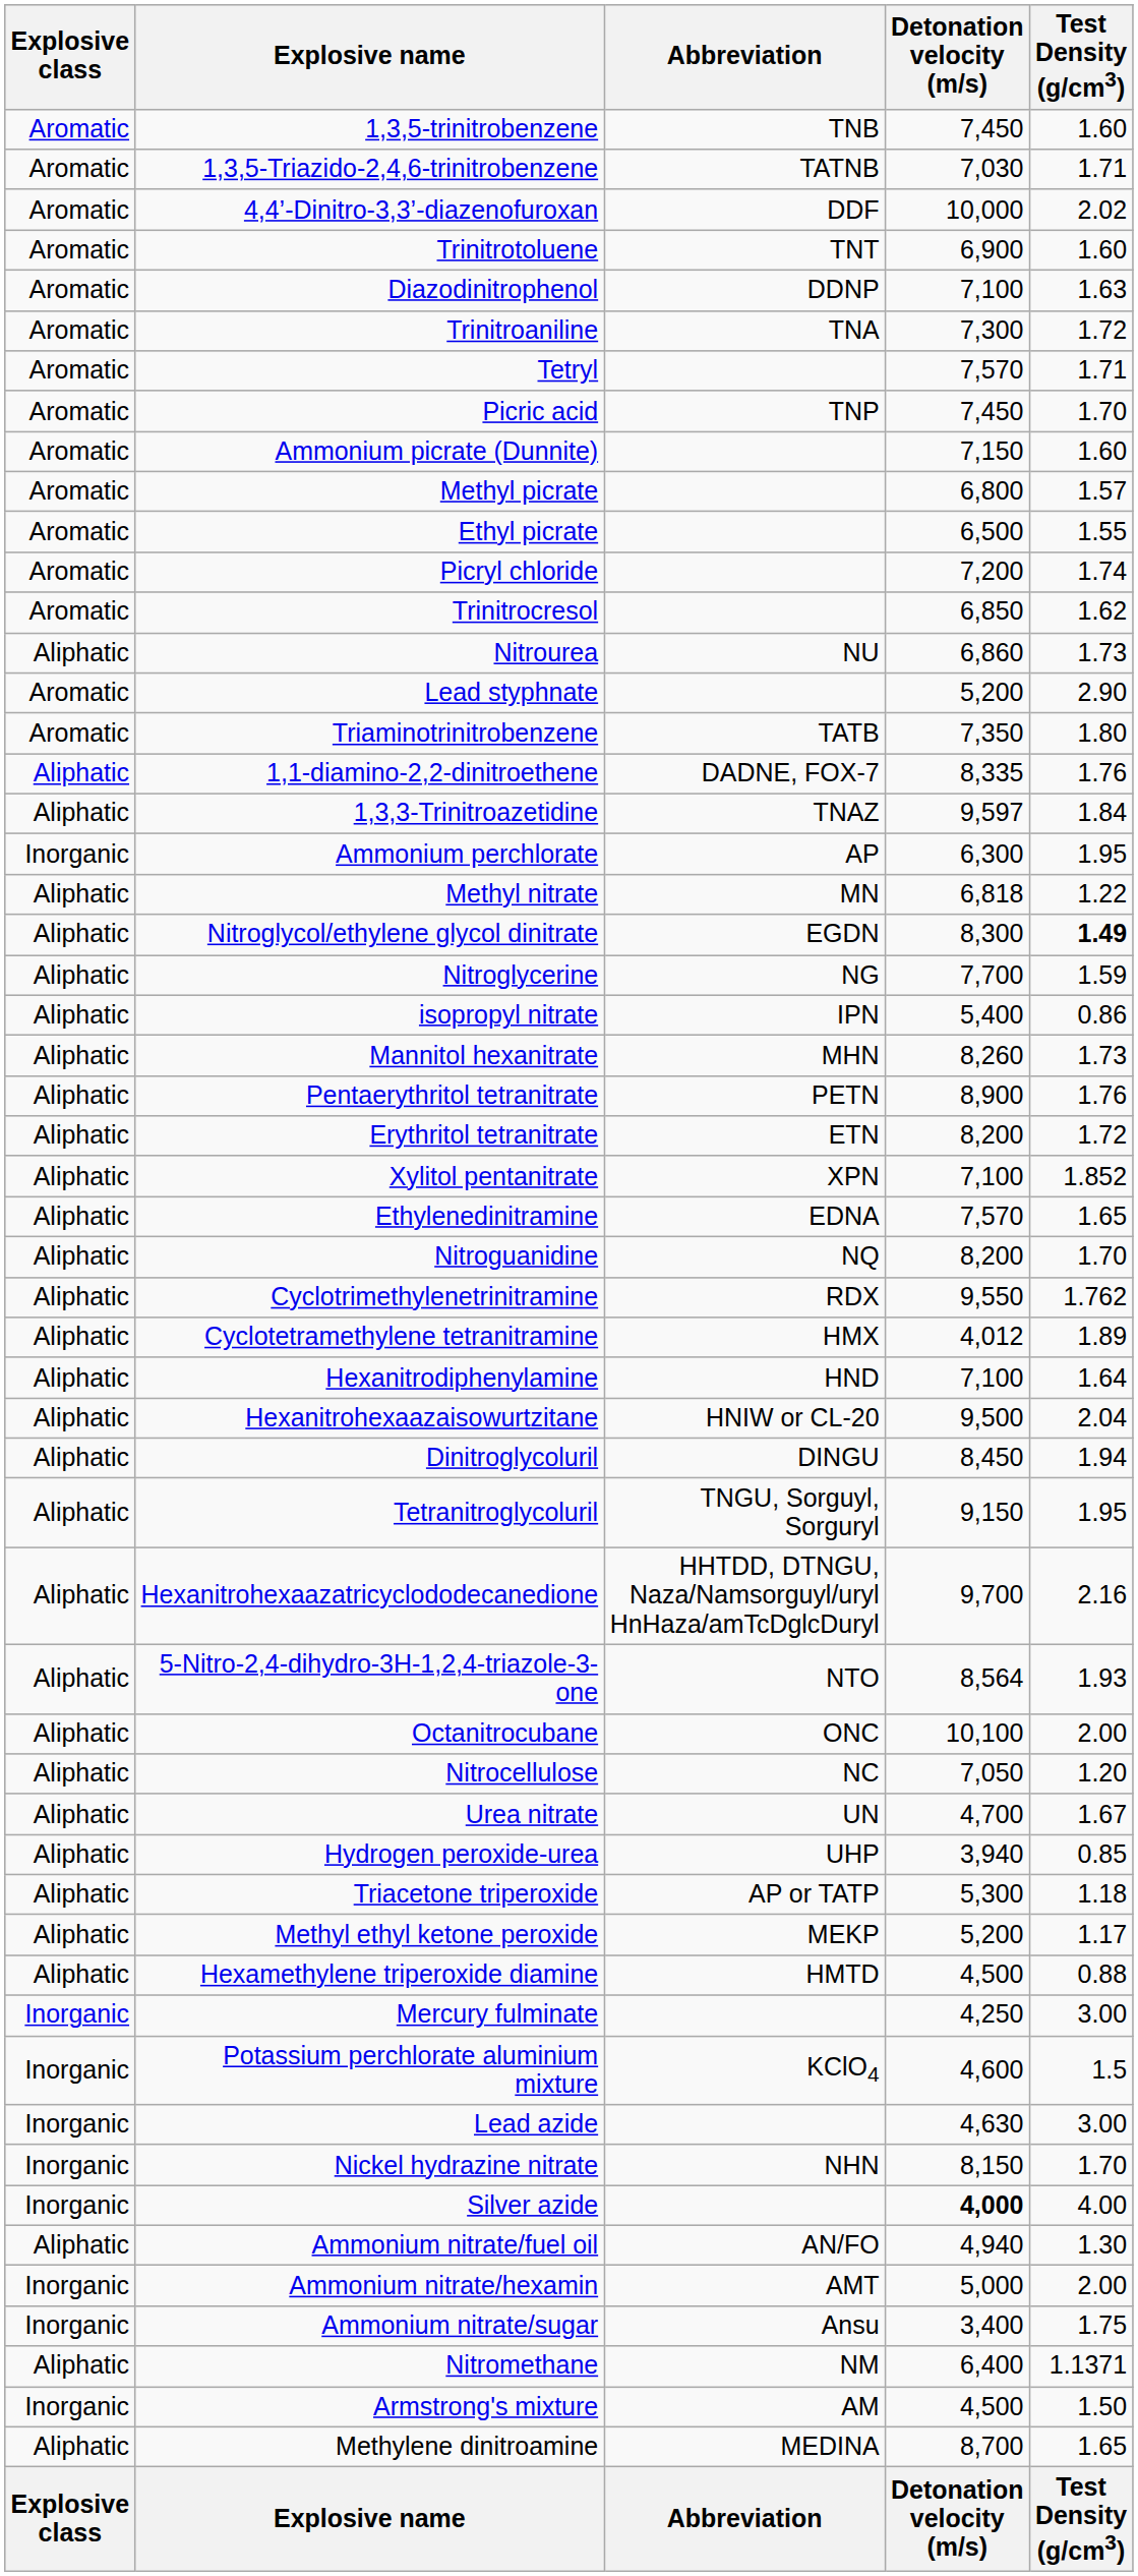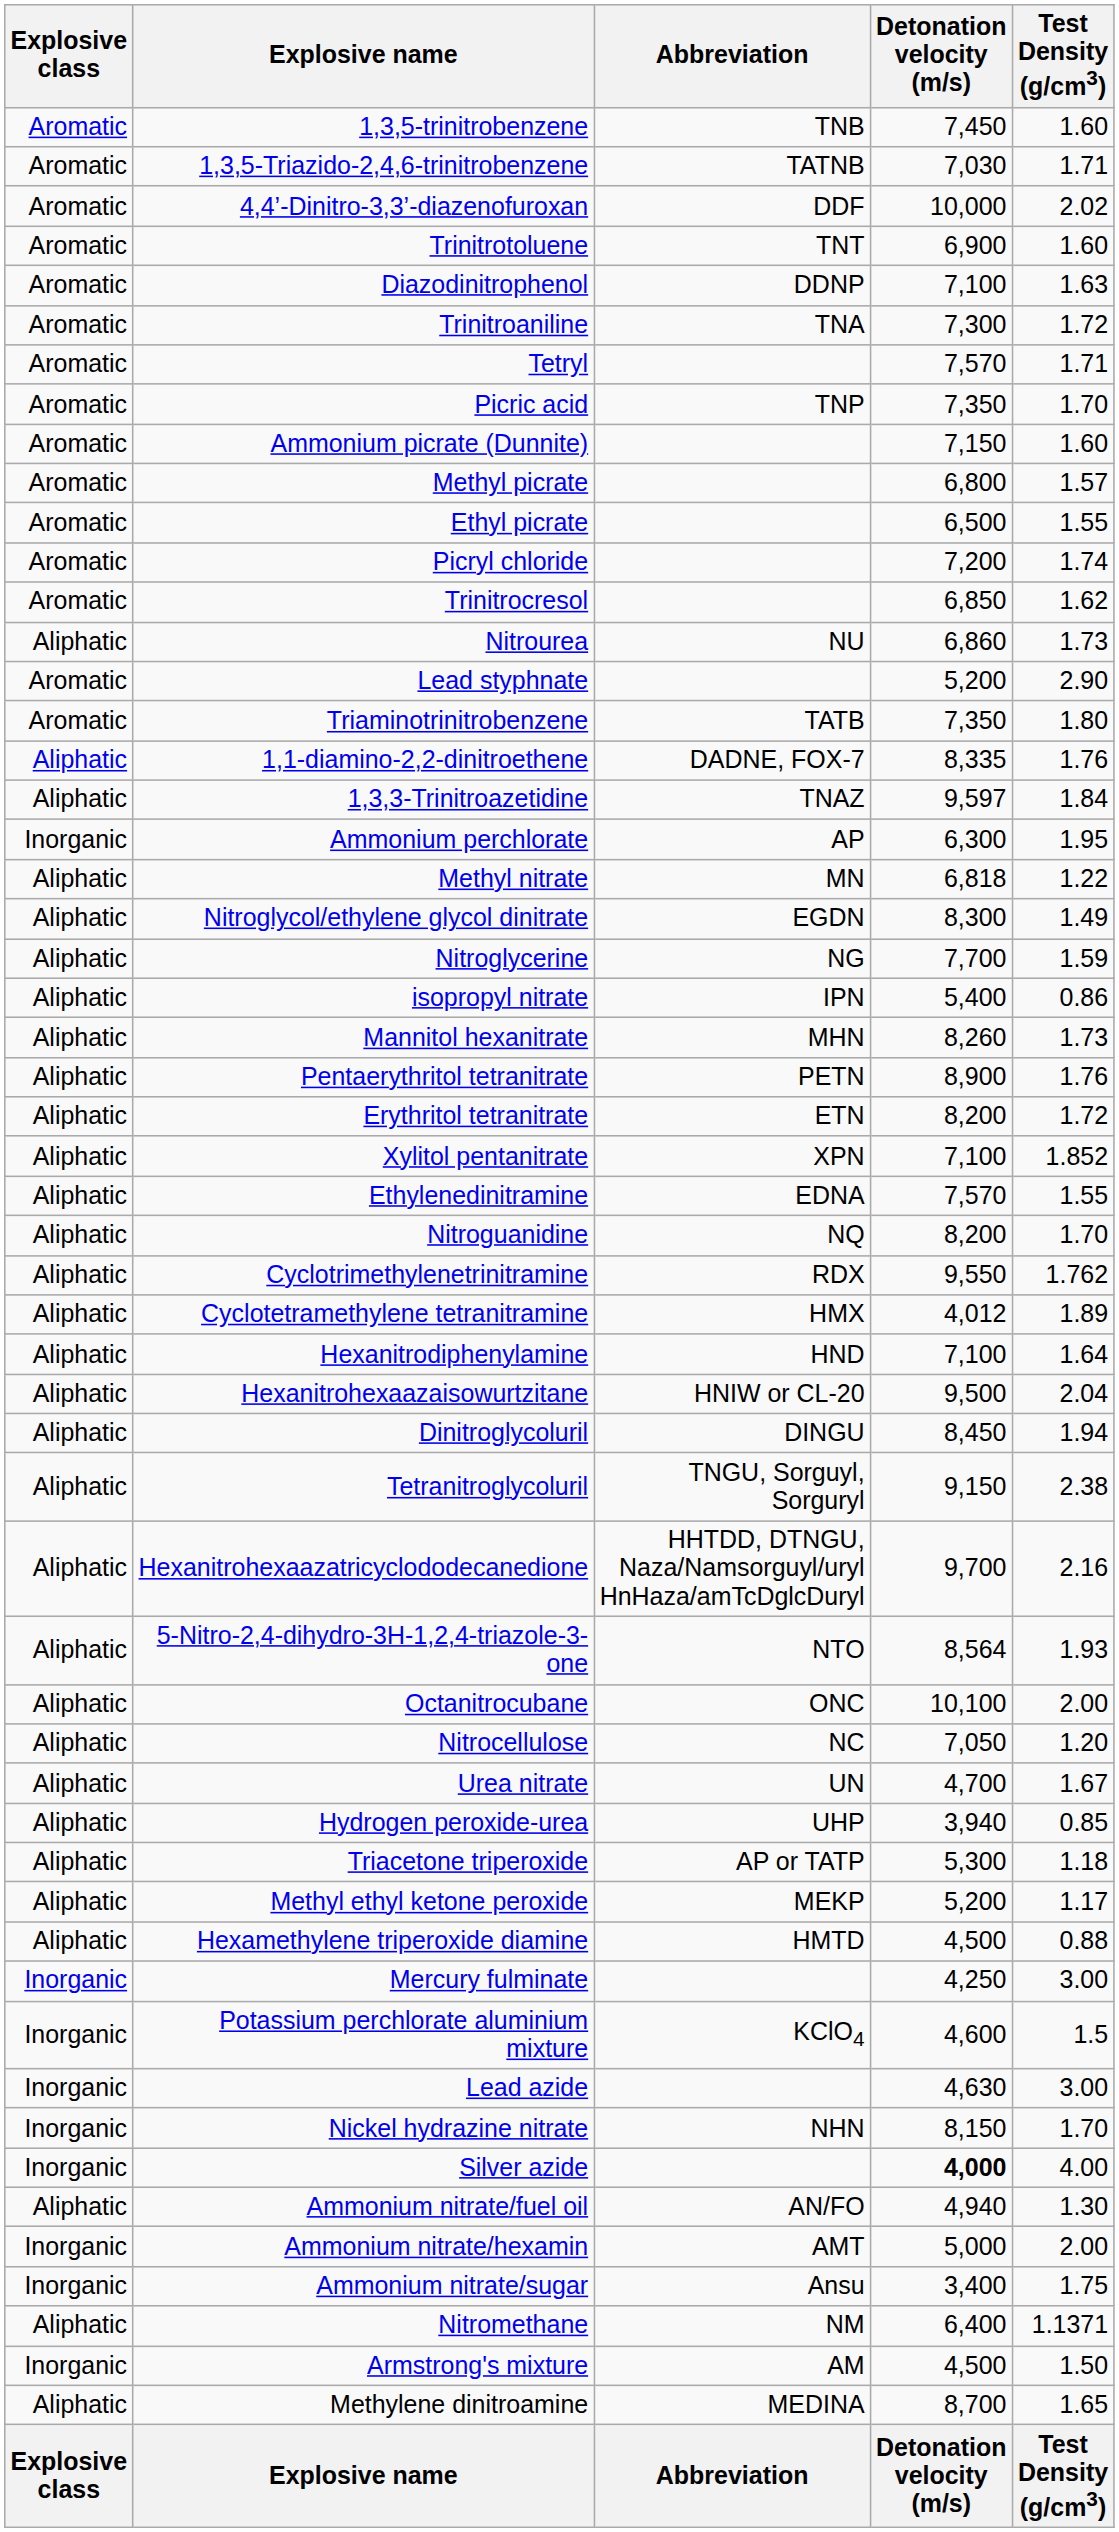Picric acid | Detonation velocity (m/s): 7,450 -> 7,350
Nitroglycol/ethylene glycol dinitrate | Test Density (g/cm3): bold -> normal
Ethylenedinitramine | Test Density (g/cm3): 1.65 -> 1.55
Tetranitroglycoluril | Test Density (g/cm3): 1.95 -> 2.38
